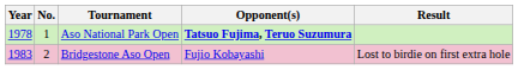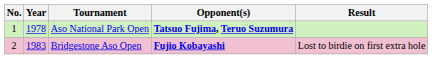columns swapped: No. <-> Year
Bridgestone Aso Open | Opponent(s): normal -> bold
